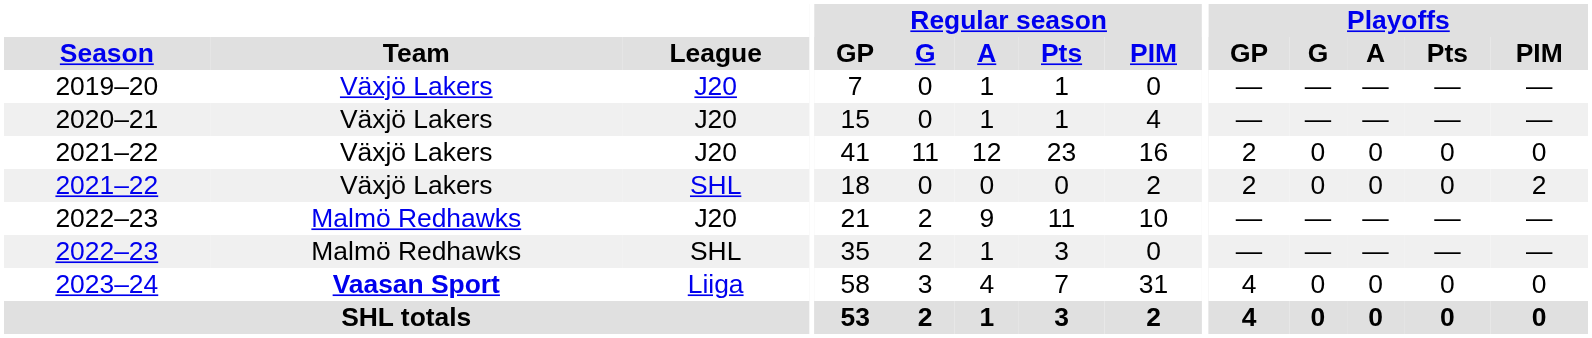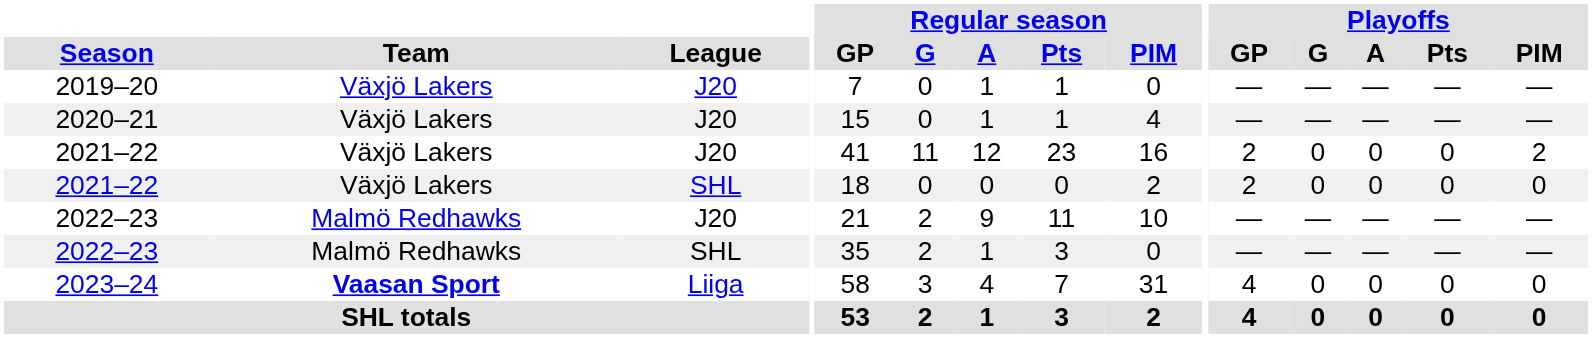2021–22 / J20 | Playoffs / PIM: 0 -> 2
2021–22 / SHL | Playoffs / PIM: 2 -> 0
